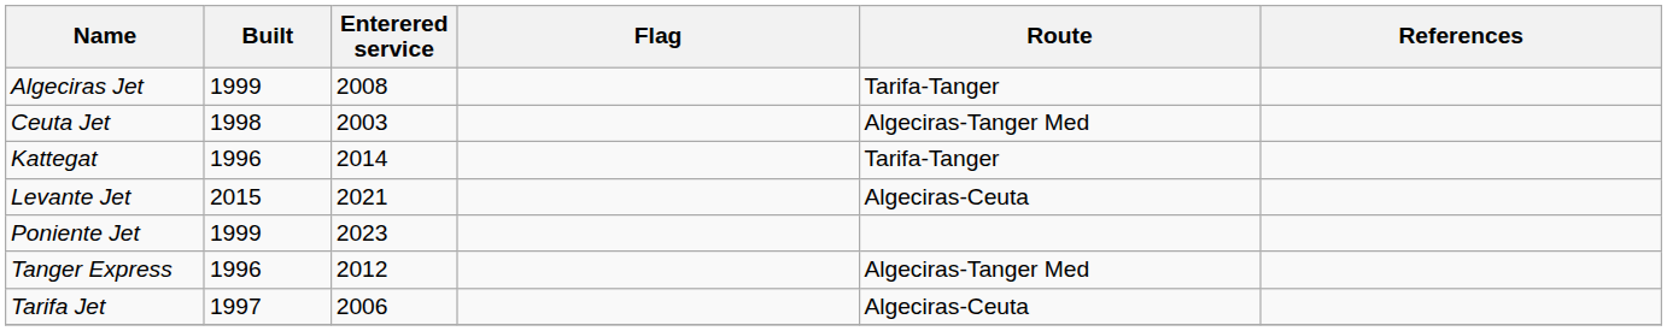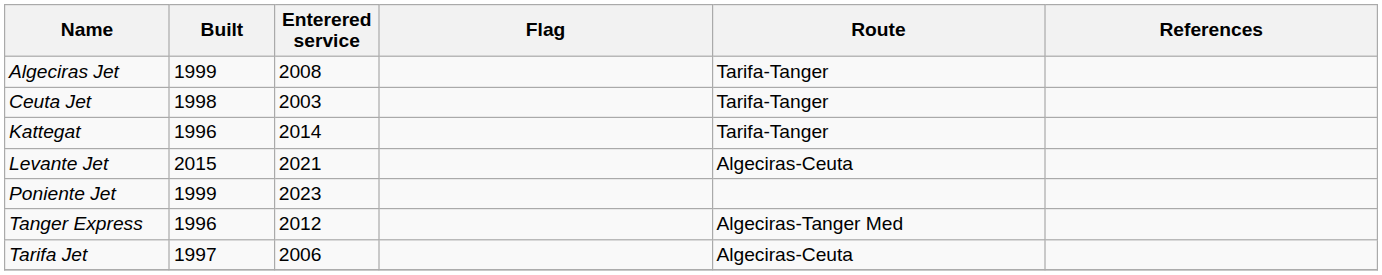Ceuta Jet | Route: Algeciras-Tanger Med -> Tarifa-Tanger
